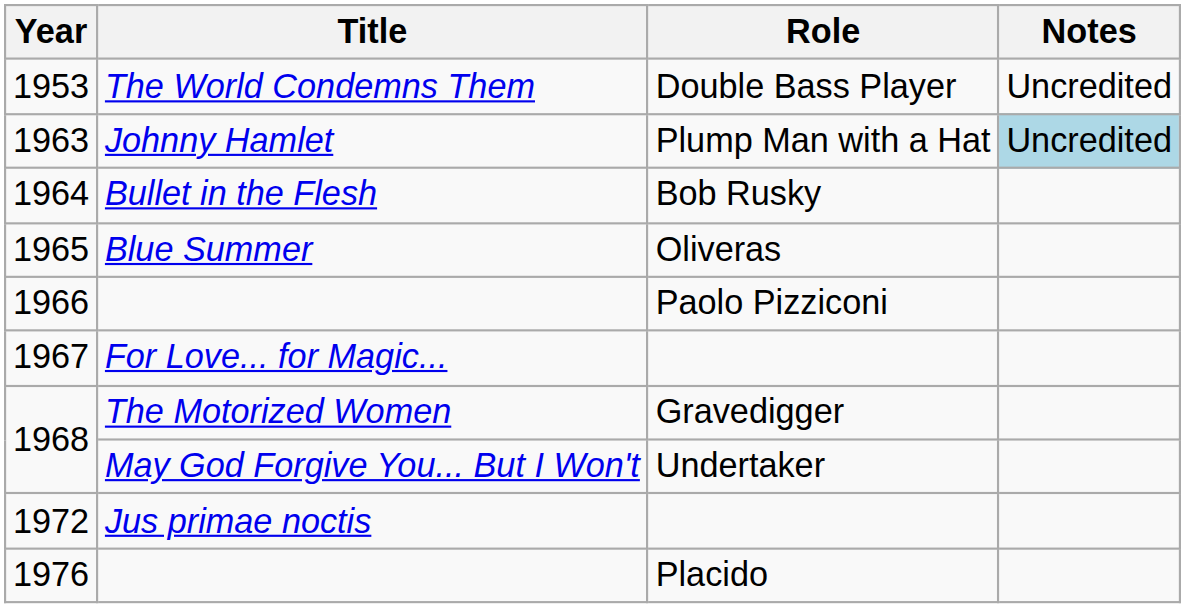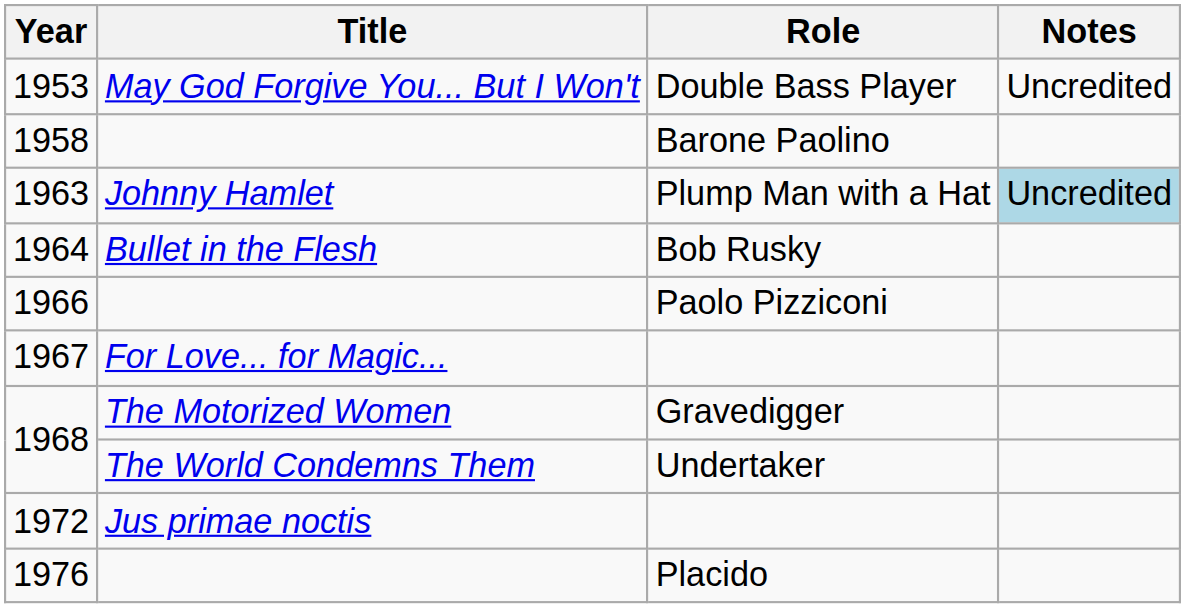Double Bass Player | Title: The World Condemns Them -> May God Forgive You... But I Won't
+ row: 1958 | Barone Paolino
- row: 1965 | Blue Summer | Oliveras
Undertaker | Title: May God Forgive You... But I Won't -> The World Condemns Them
